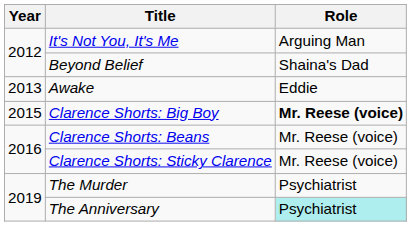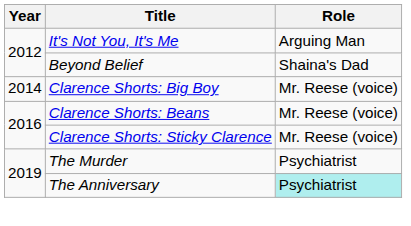- row: 2013 | Awake | Eddie
Clarence Shorts: Big Boy | Year: 2015 -> 2014
Clarence Shorts: Big Boy | Role: bold -> normal
